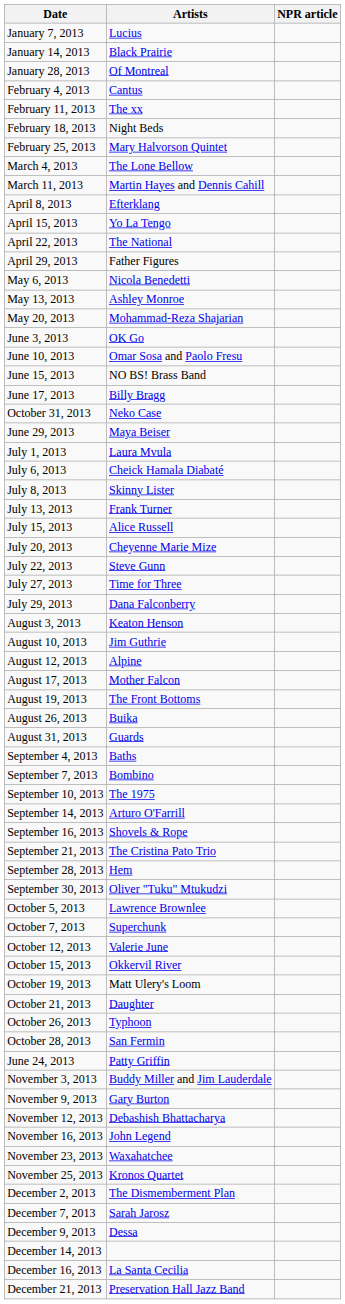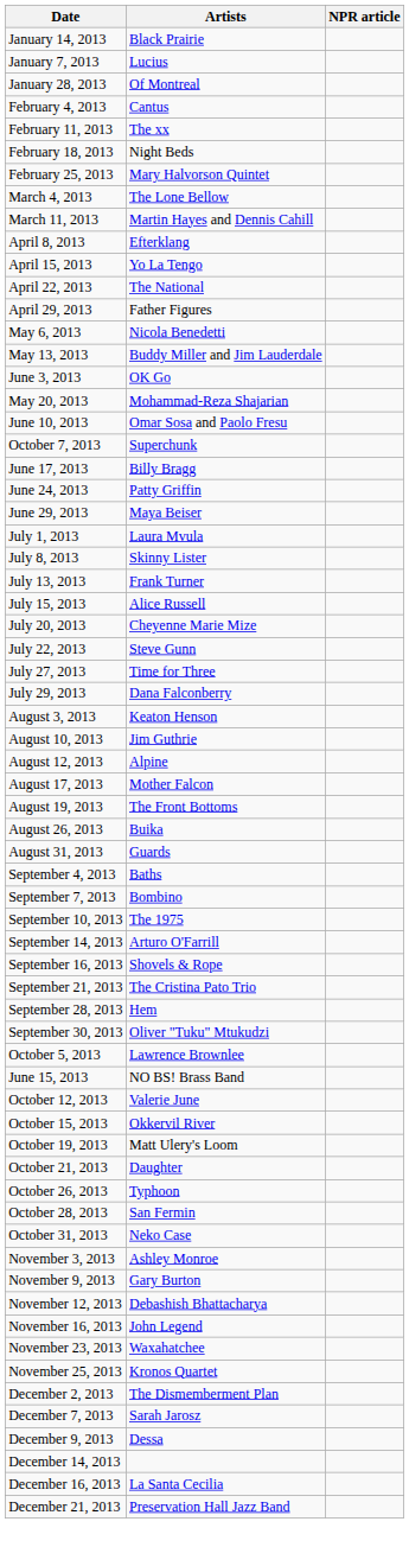rows swapped: January 7, 2013 <-> January 14, 2013
May 13, 2013 | Artists: Ashley Monroe -> Buddy Miller and Jim Lauderdale
rows swapped: May 20, 2013 <-> June 3, 2013
rows swapped: June 15, 2013 <-> October 7, 2013
rows swapped: June 24, 2013 <-> October 31, 2013
- row: July 6, 2013 | Cheick Hamala Diabaté
November 3, 2013 | Artists: Buddy Miller and Jim Lauderdale -> Ashley Monroe
